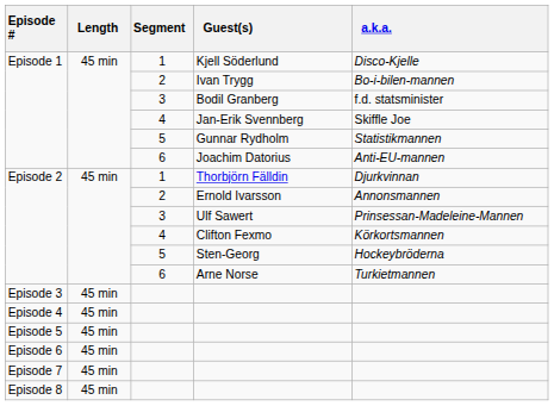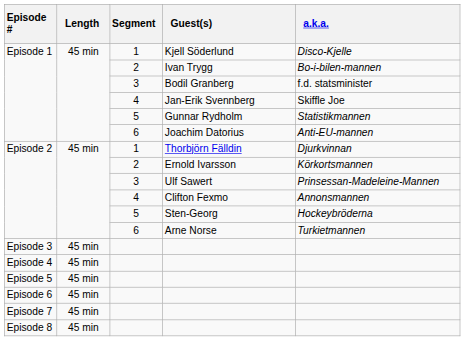Ernold Ivarsson | a.k.a.: Annonsmannen -> Körkortsmannen
Clifton Fexmo | a.k.a.: Körkortsmannen -> Annonsmannen
